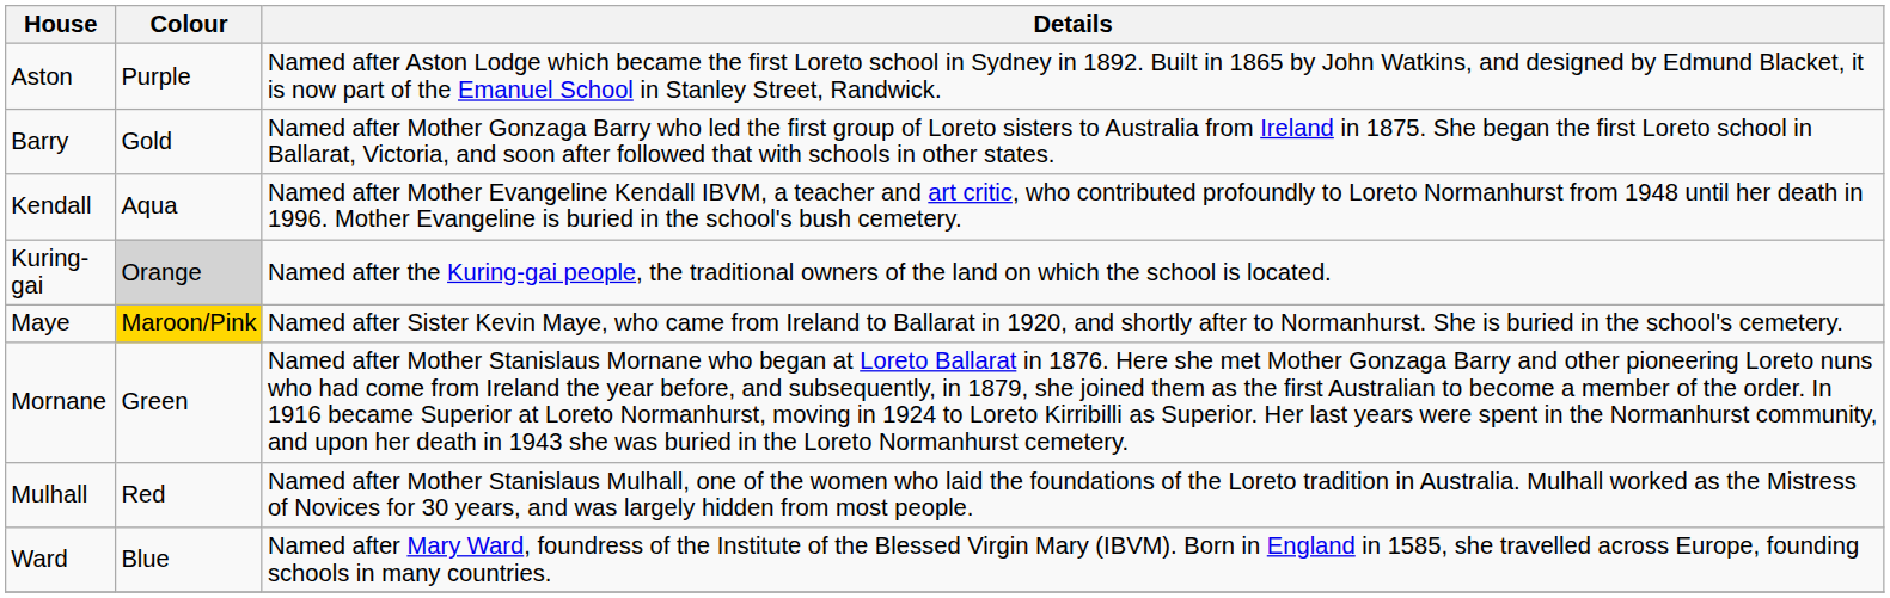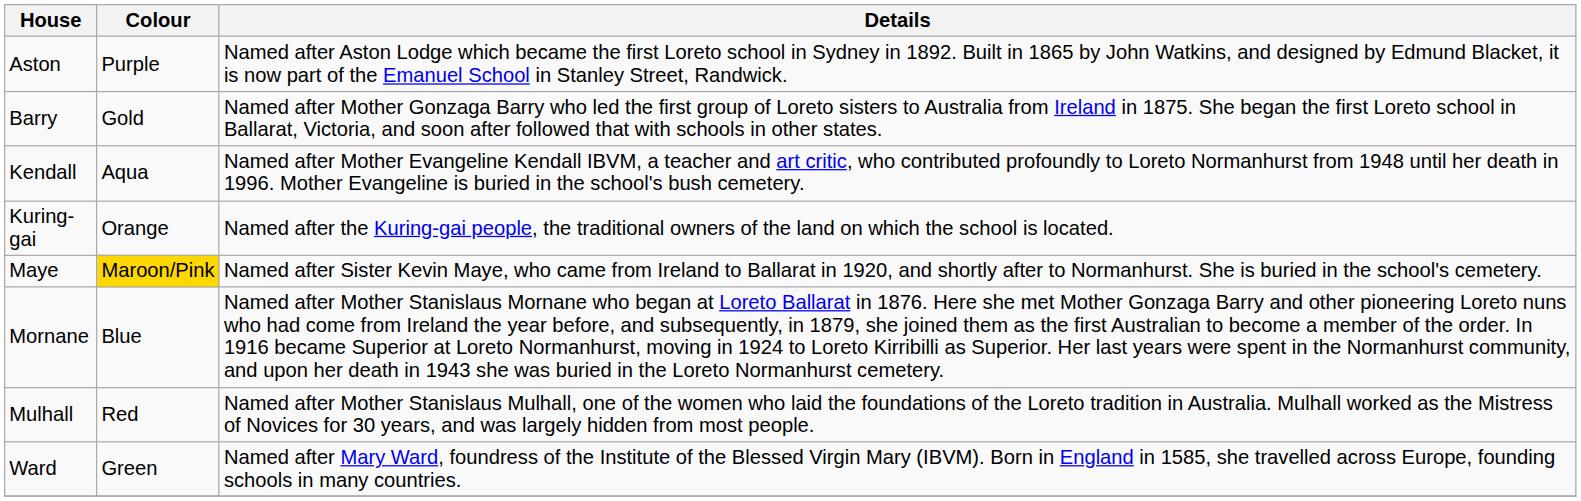Kuring-gai | Colour: lightgrey background -> no background
Mornane | Colour: Green -> Blue
Ward | Colour: Blue -> Green
